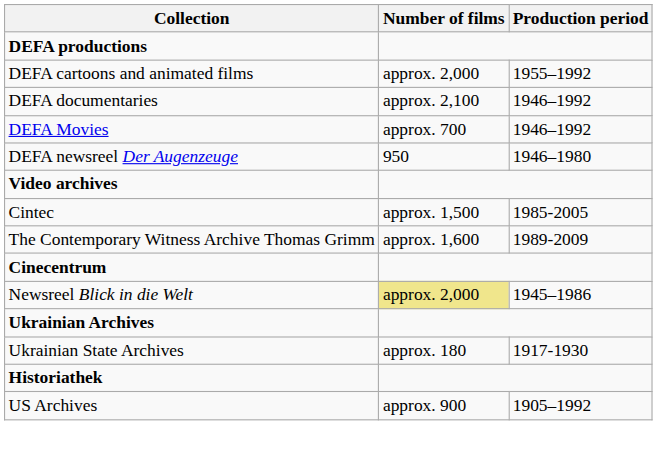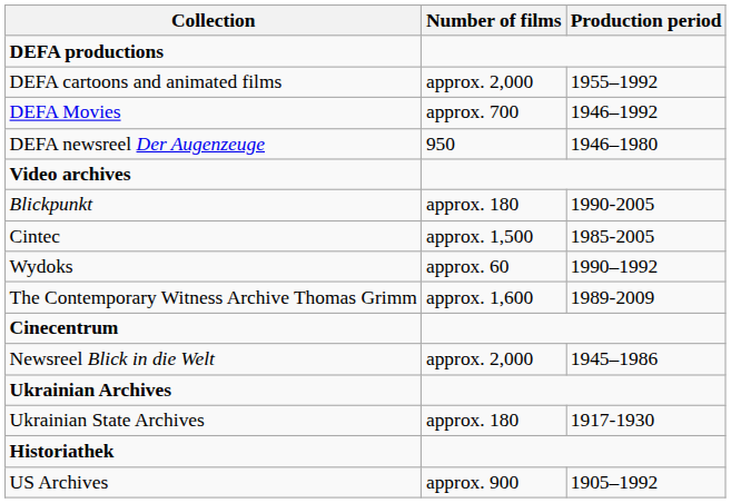- row: DEFA documentaries | approx. 2,100 | 1946–1992
+ row: Blickpunkt | approx. 180 | 1990-2005
+ row: Wydoks | approx. 60 | 1990–1992
Newsreel Blick in die Welt | Number of films: khaki background -> no background
